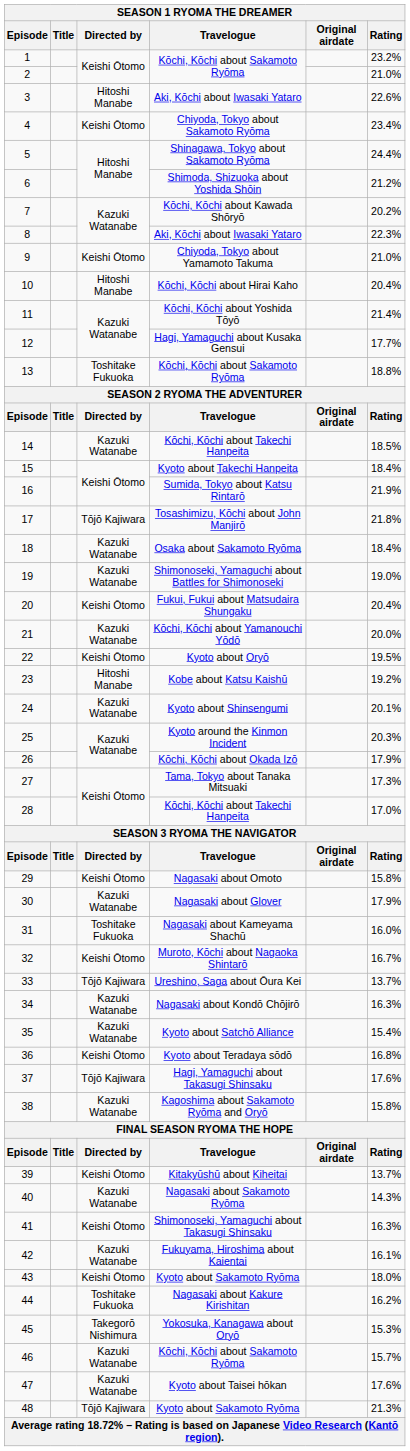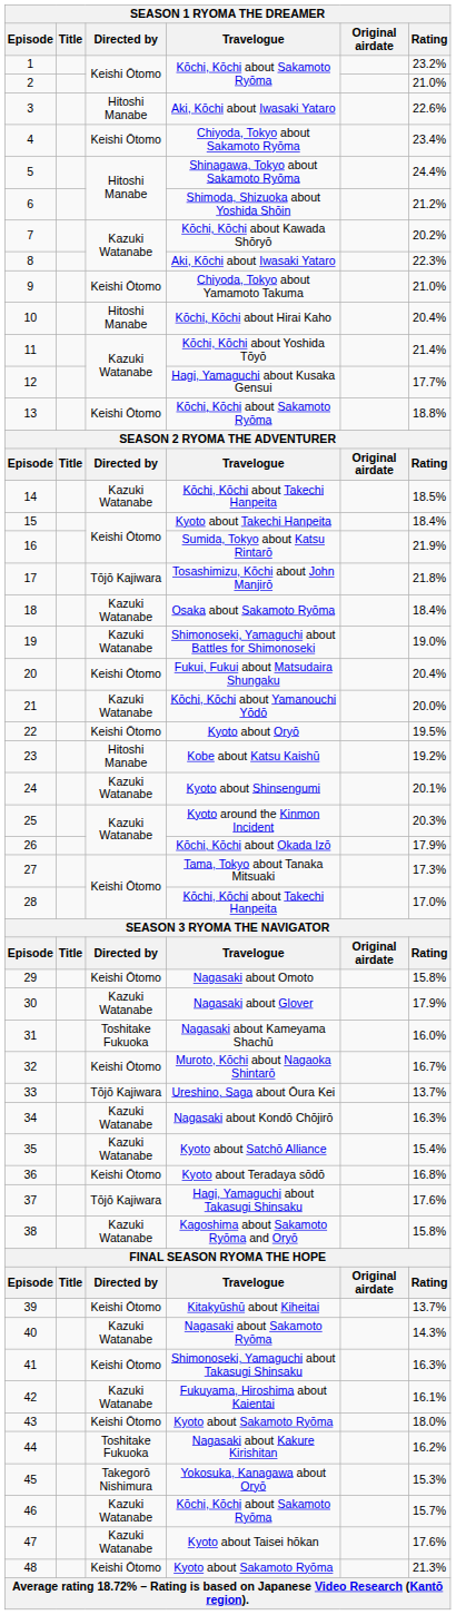13 | Directed by: Toshitake Fukuoka -> Keishi Ōtomo
48 | Directed by: Tōjō Kajiwara -> Keishi Ōtomo
